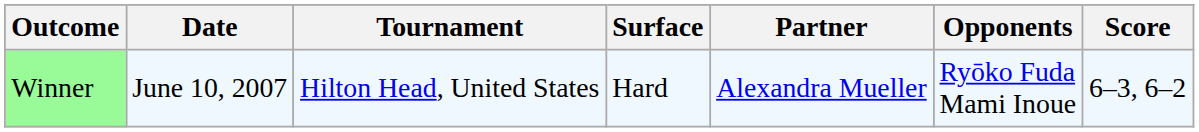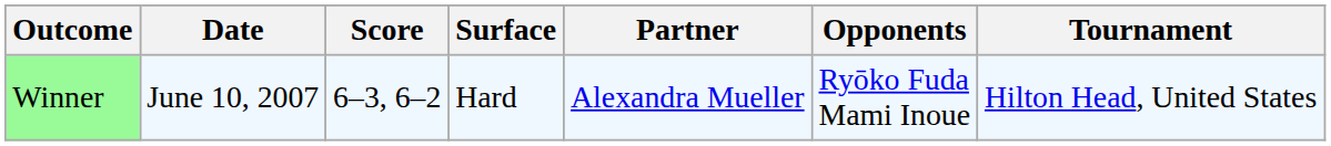columns swapped: Tournament <-> Score
